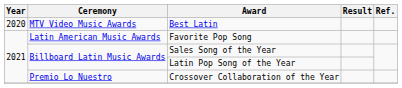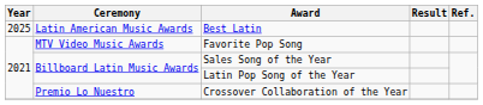Best Latin | Year: 2020 -> 2025
Best Latin | Ceremony: MTV Video Music Awards -> Latin American Music Awards
Favorite Pop Song | Ceremony: Latin American Music Awards -> MTV Video Music Awards
